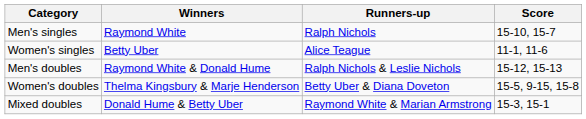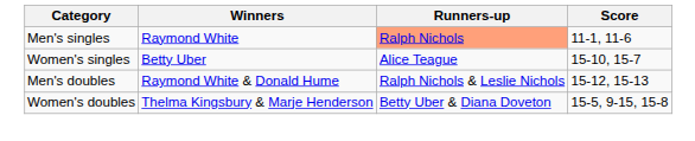Men's singles | Runners-up: no background -> lightsalmon background
Men's singles | Score: 15-10, 15-7 -> 11-1, 11-6
Women's singles | Score: 11-1, 11-6 -> 15-10, 15-7
- row: Mixed doubles | Donald Hume & Betty Uber | Raymond White & Marian Armstrong | 15-3, 15-1
